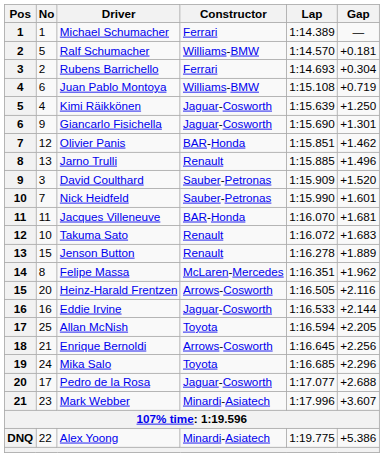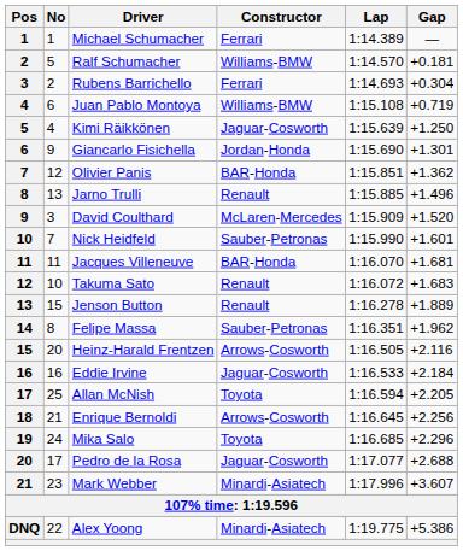Giancarlo Fisichella | Constructor: Jaguar-Cosworth -> Jordan-Honda
Olivier Panis | Gap: +1.462 -> +1.362
David Coulthard | Constructor: Sauber-Petronas -> McLaren-Mercedes
Felipe Massa | Constructor: McLaren-Mercedes -> Sauber-Petronas
Eddie Irvine | Gap: +2.144 -> +2.184
